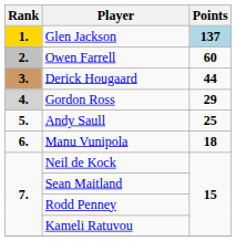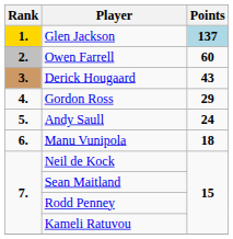Derick Hougaard | Points: 44 -> 43
Gordon Ross | Rank: lightgrey background -> no background
Andy Saull | Points: 25 -> 24
